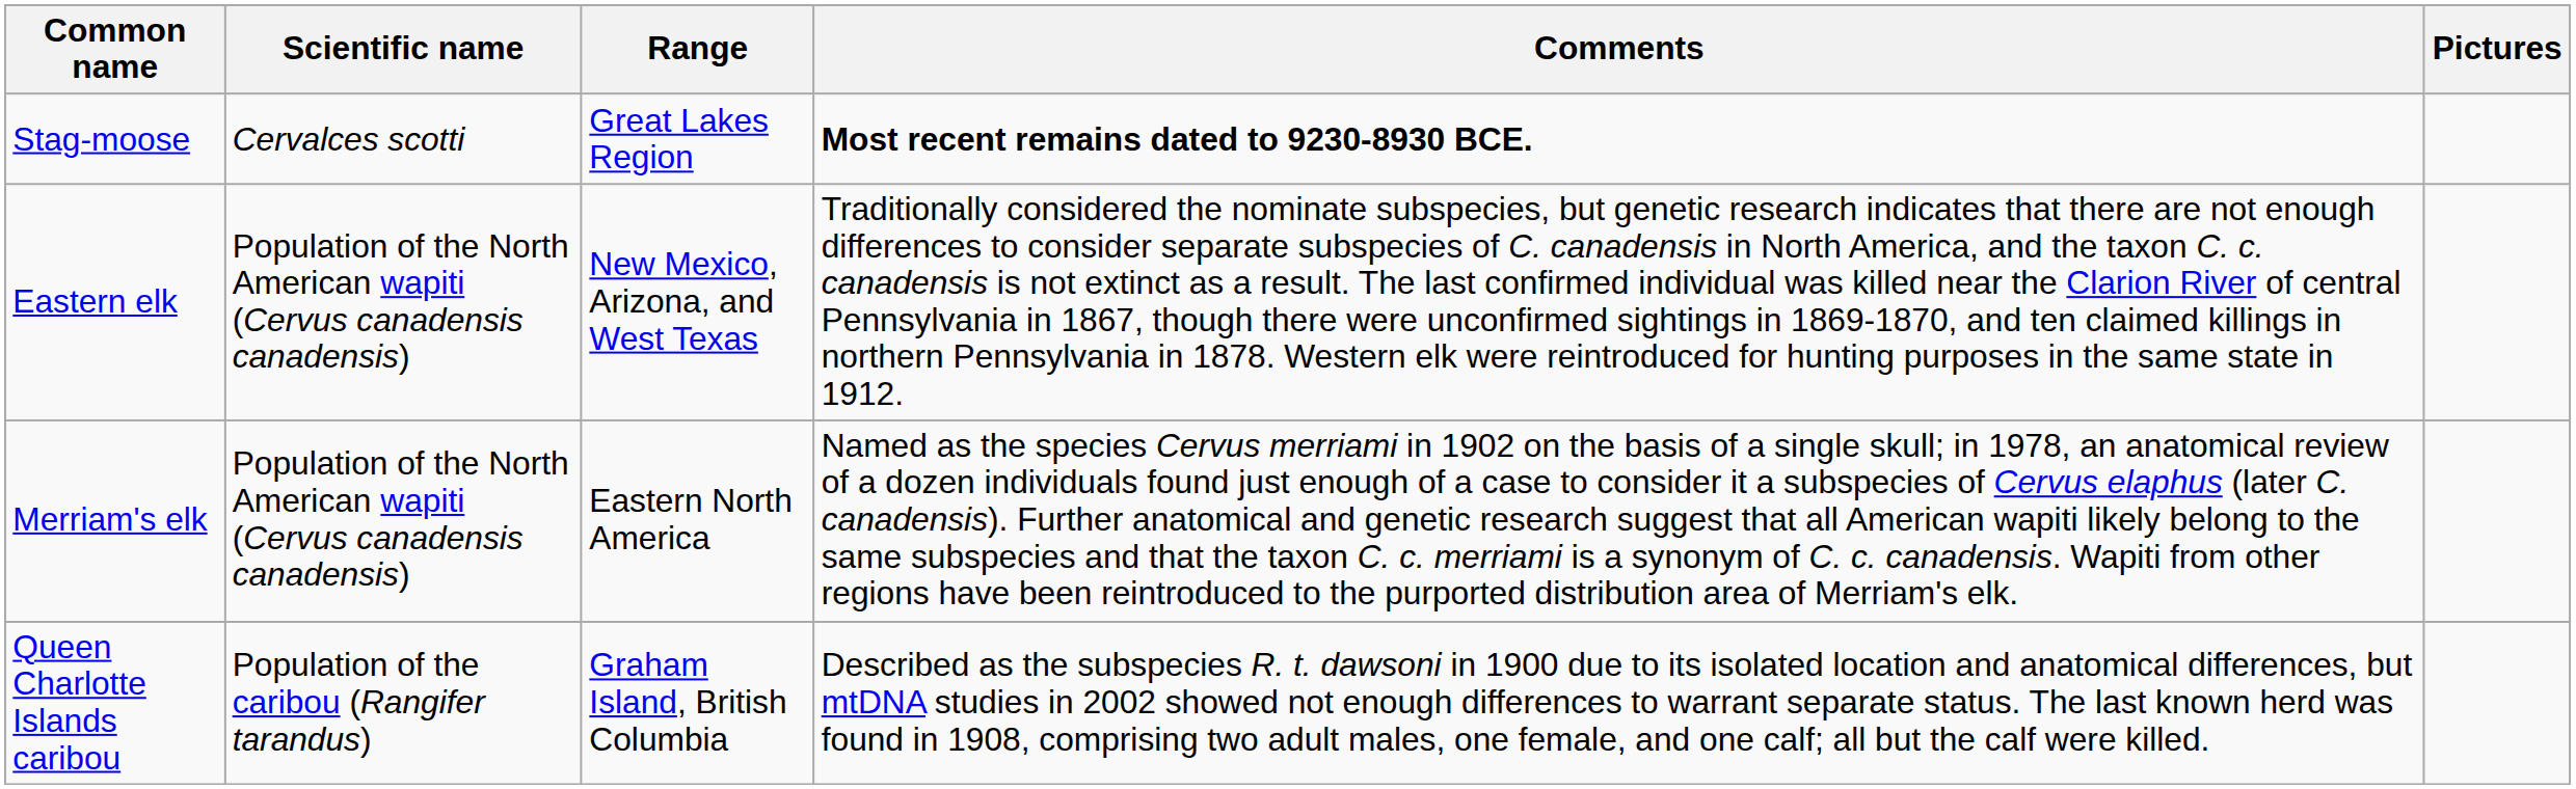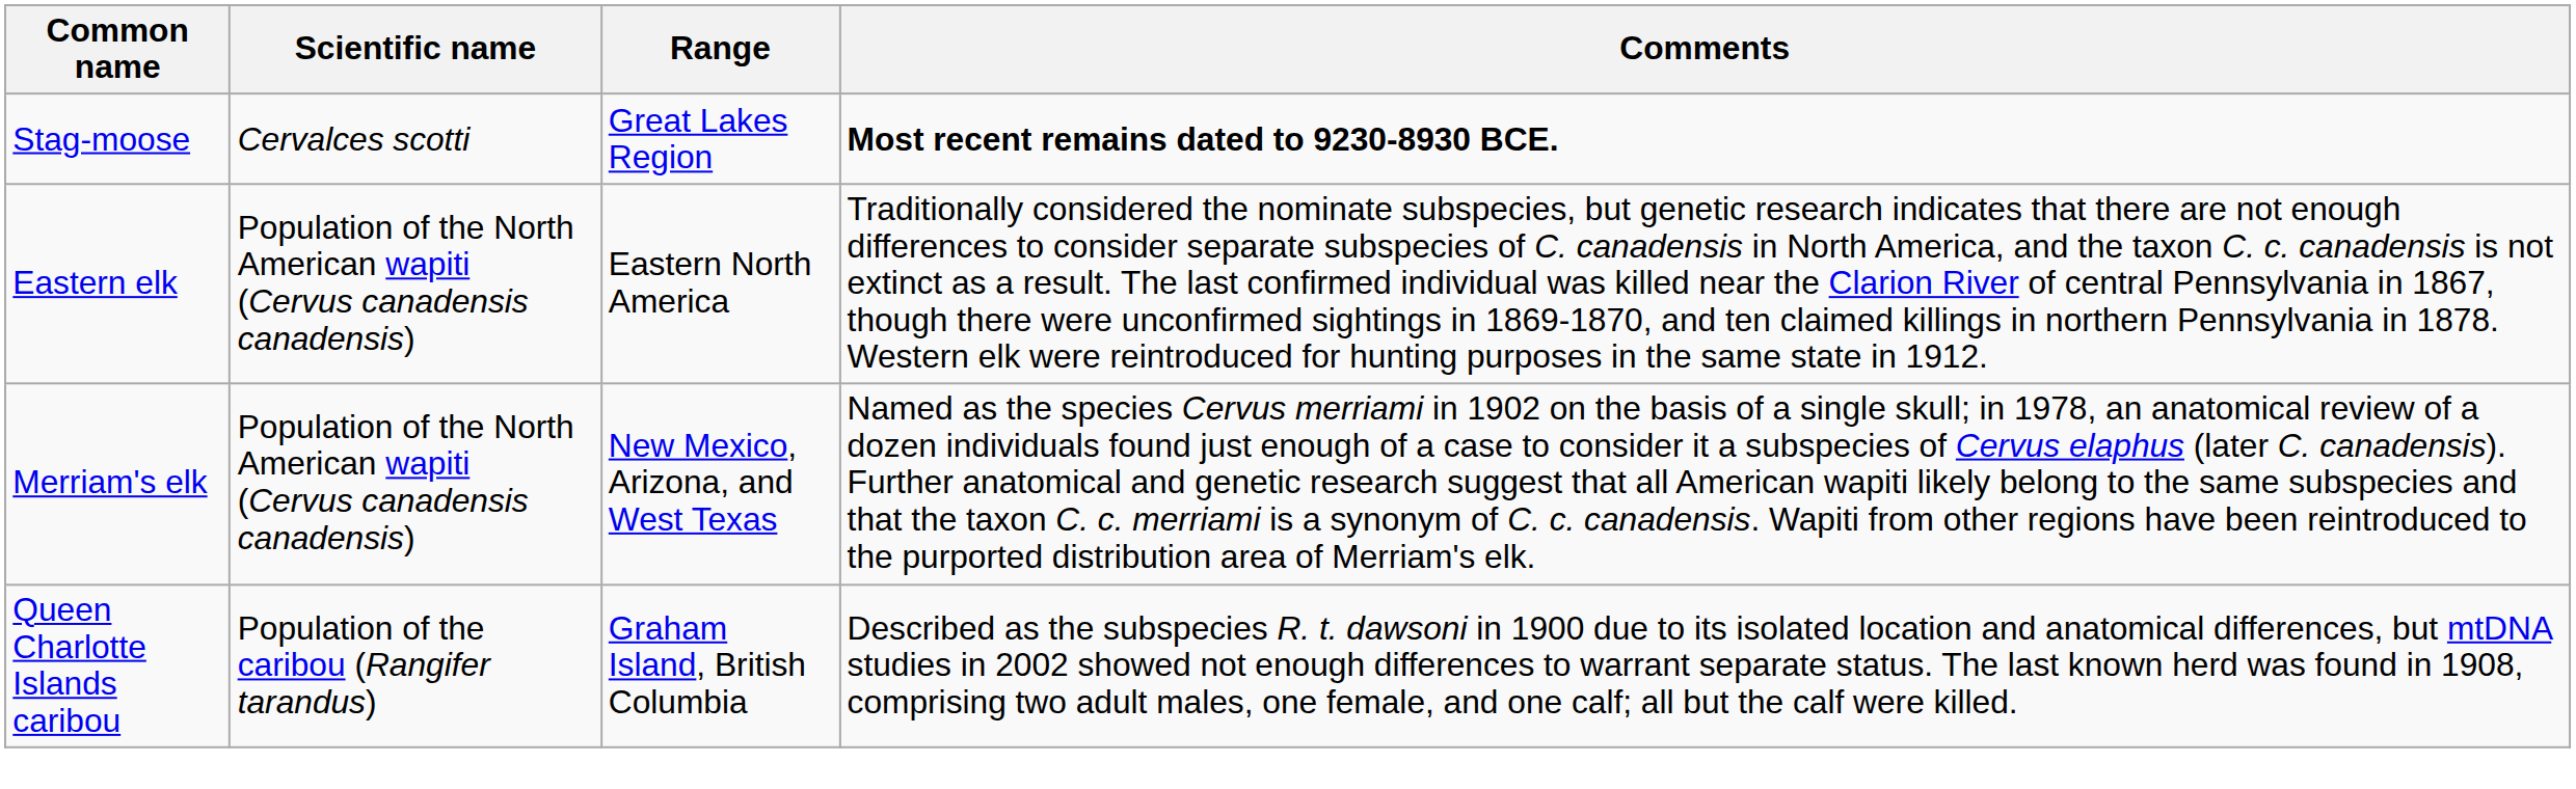- column: Pictures
Eastern elk | Range: New Mexico, Arizona, and West Texas -> Eastern North America
Merriam's elk | Range: Eastern North America -> New Mexico, Arizona, and West Texas
